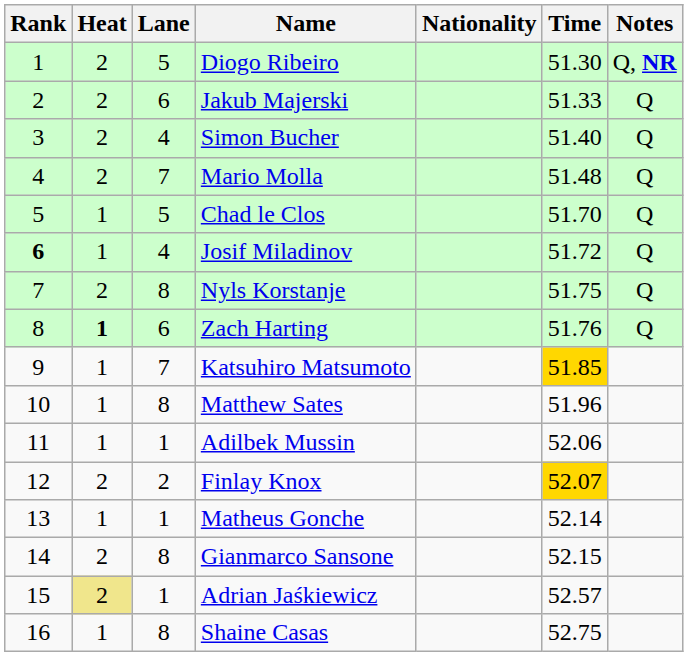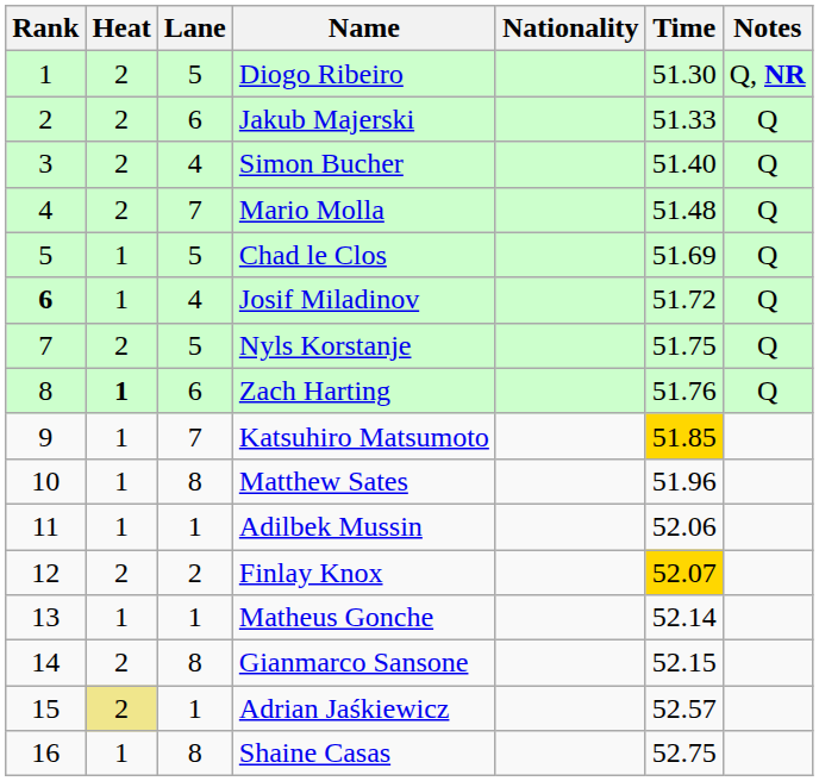Chad le Clos | Time: 51.70 -> 51.69
Nyls Korstanje | Lane: 8 -> 5
